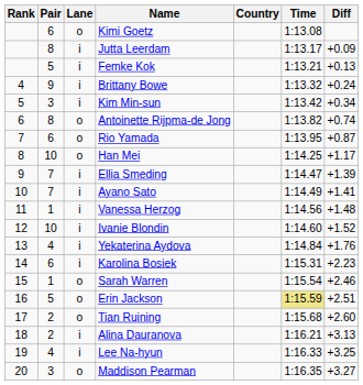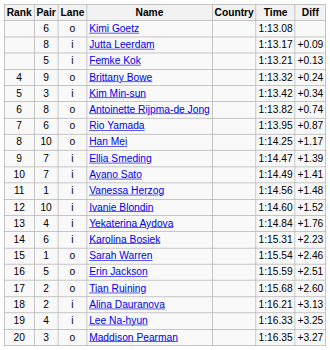Brittany Bowe | Lane: i -> o
Erin Jackson | Time: khaki background -> no background
